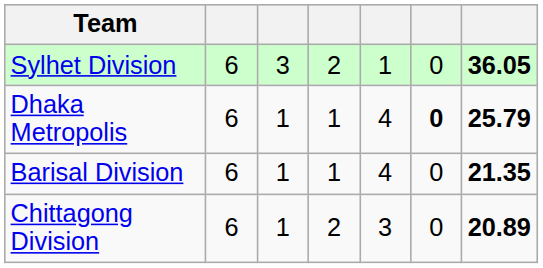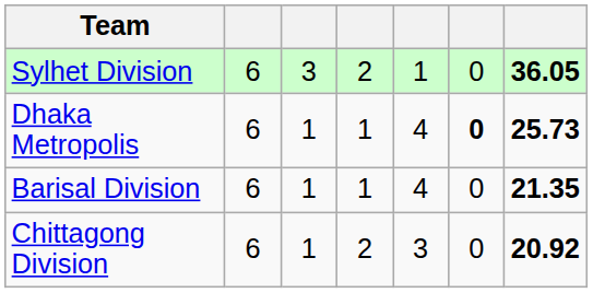Dhaka Metropolis | column 7: 25.79 -> 25.73
Chittagong Division | column 7: 20.89 -> 20.92
